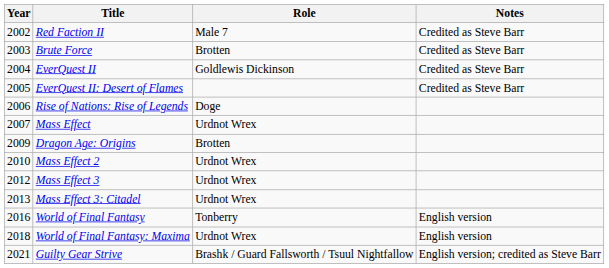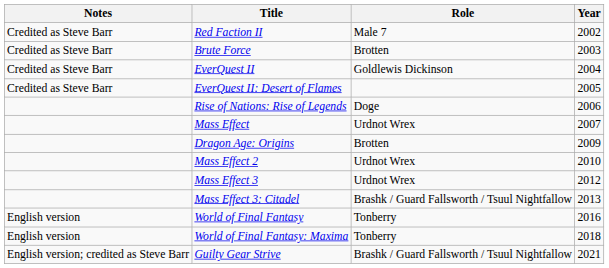columns swapped: Year <-> Notes
Mass Effect 3: Citadel | Role: Urdnot Wrex -> Brashk / Guard Fallsworth / Tsuul Nightfallow
World of Final Fantasy: Maxima | Role: Urdnot Wrex -> Tonberry
